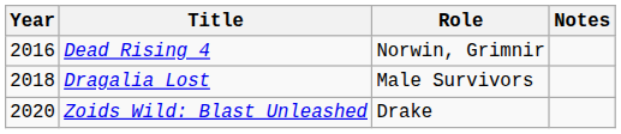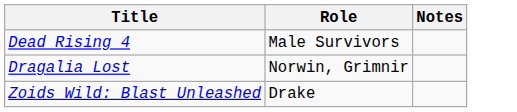- column: Year | 2016 | 2018 | 2020
Dead Rising 4 | Role: Norwin, Grimnir -> Male Survivors
Dragalia Lost | Role: Male Survivors -> Norwin, Grimnir
